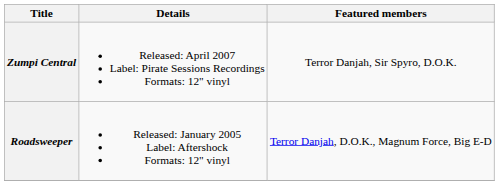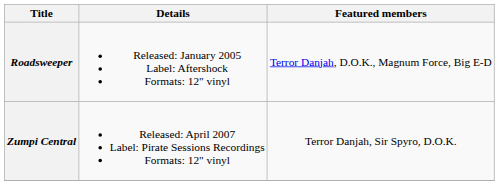rows swapped: Roadsweeper <-> Zumpi Central
